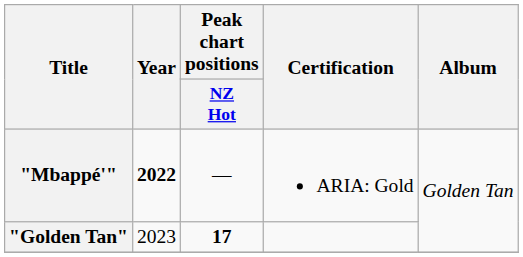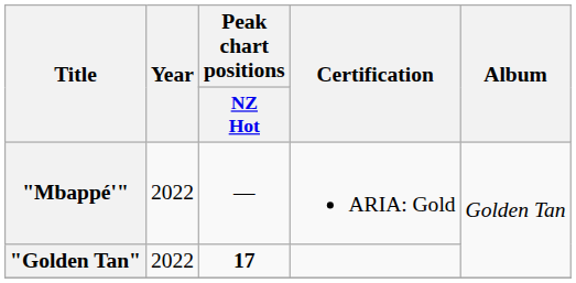"Mbappé'" | Year: bold -> normal
"Golden Tan" | Year: 2023 -> 2022
